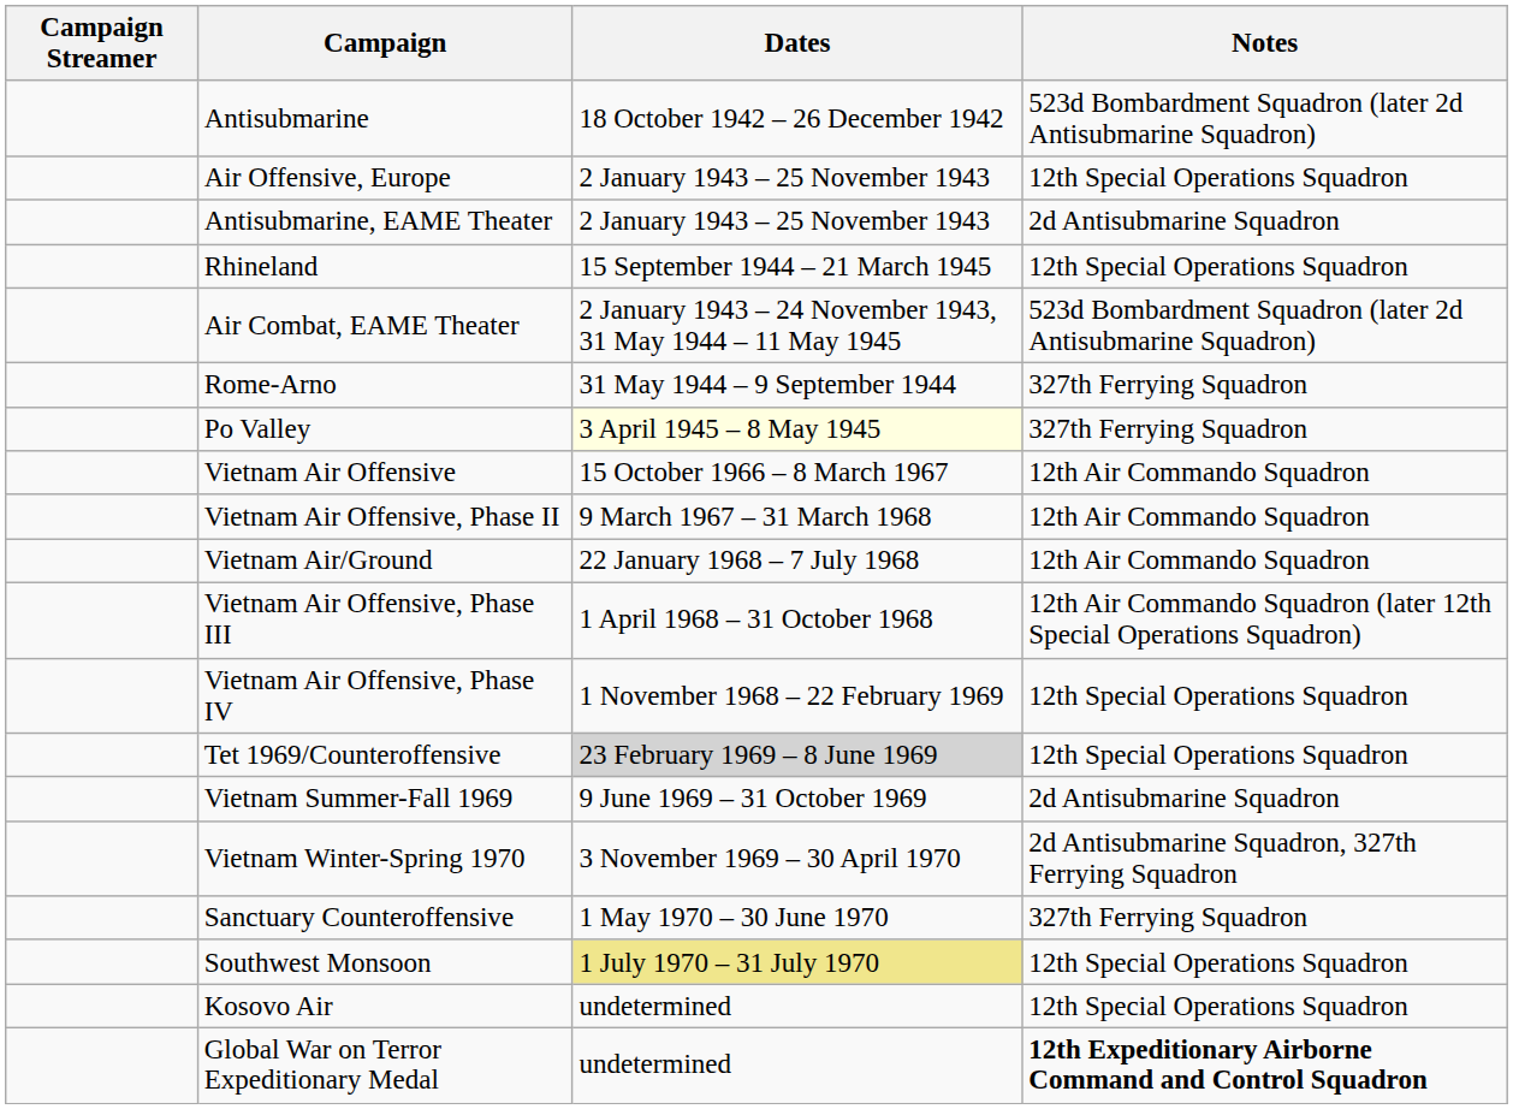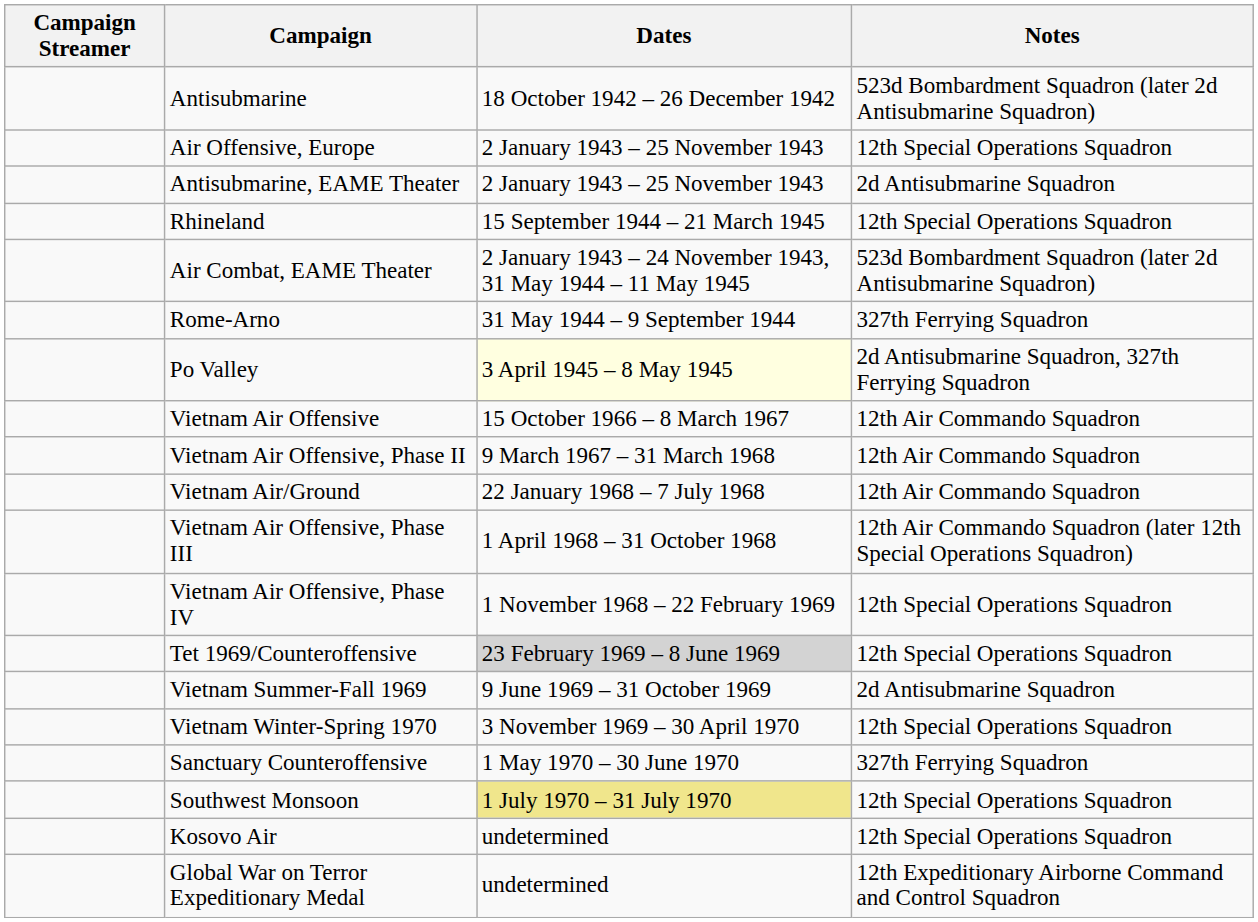Po Valley | Notes: 327th Ferrying Squadron -> 2d Antisubmarine Squadron, 327th Ferrying Squadron
Vietnam Winter-Spring 1970 | Notes: 2d Antisubmarine Squadron, 327th Ferrying Squadron -> 12th Special Operations Squadron
Global War on Terror Expeditionary Medal | Notes: bold -> normal
